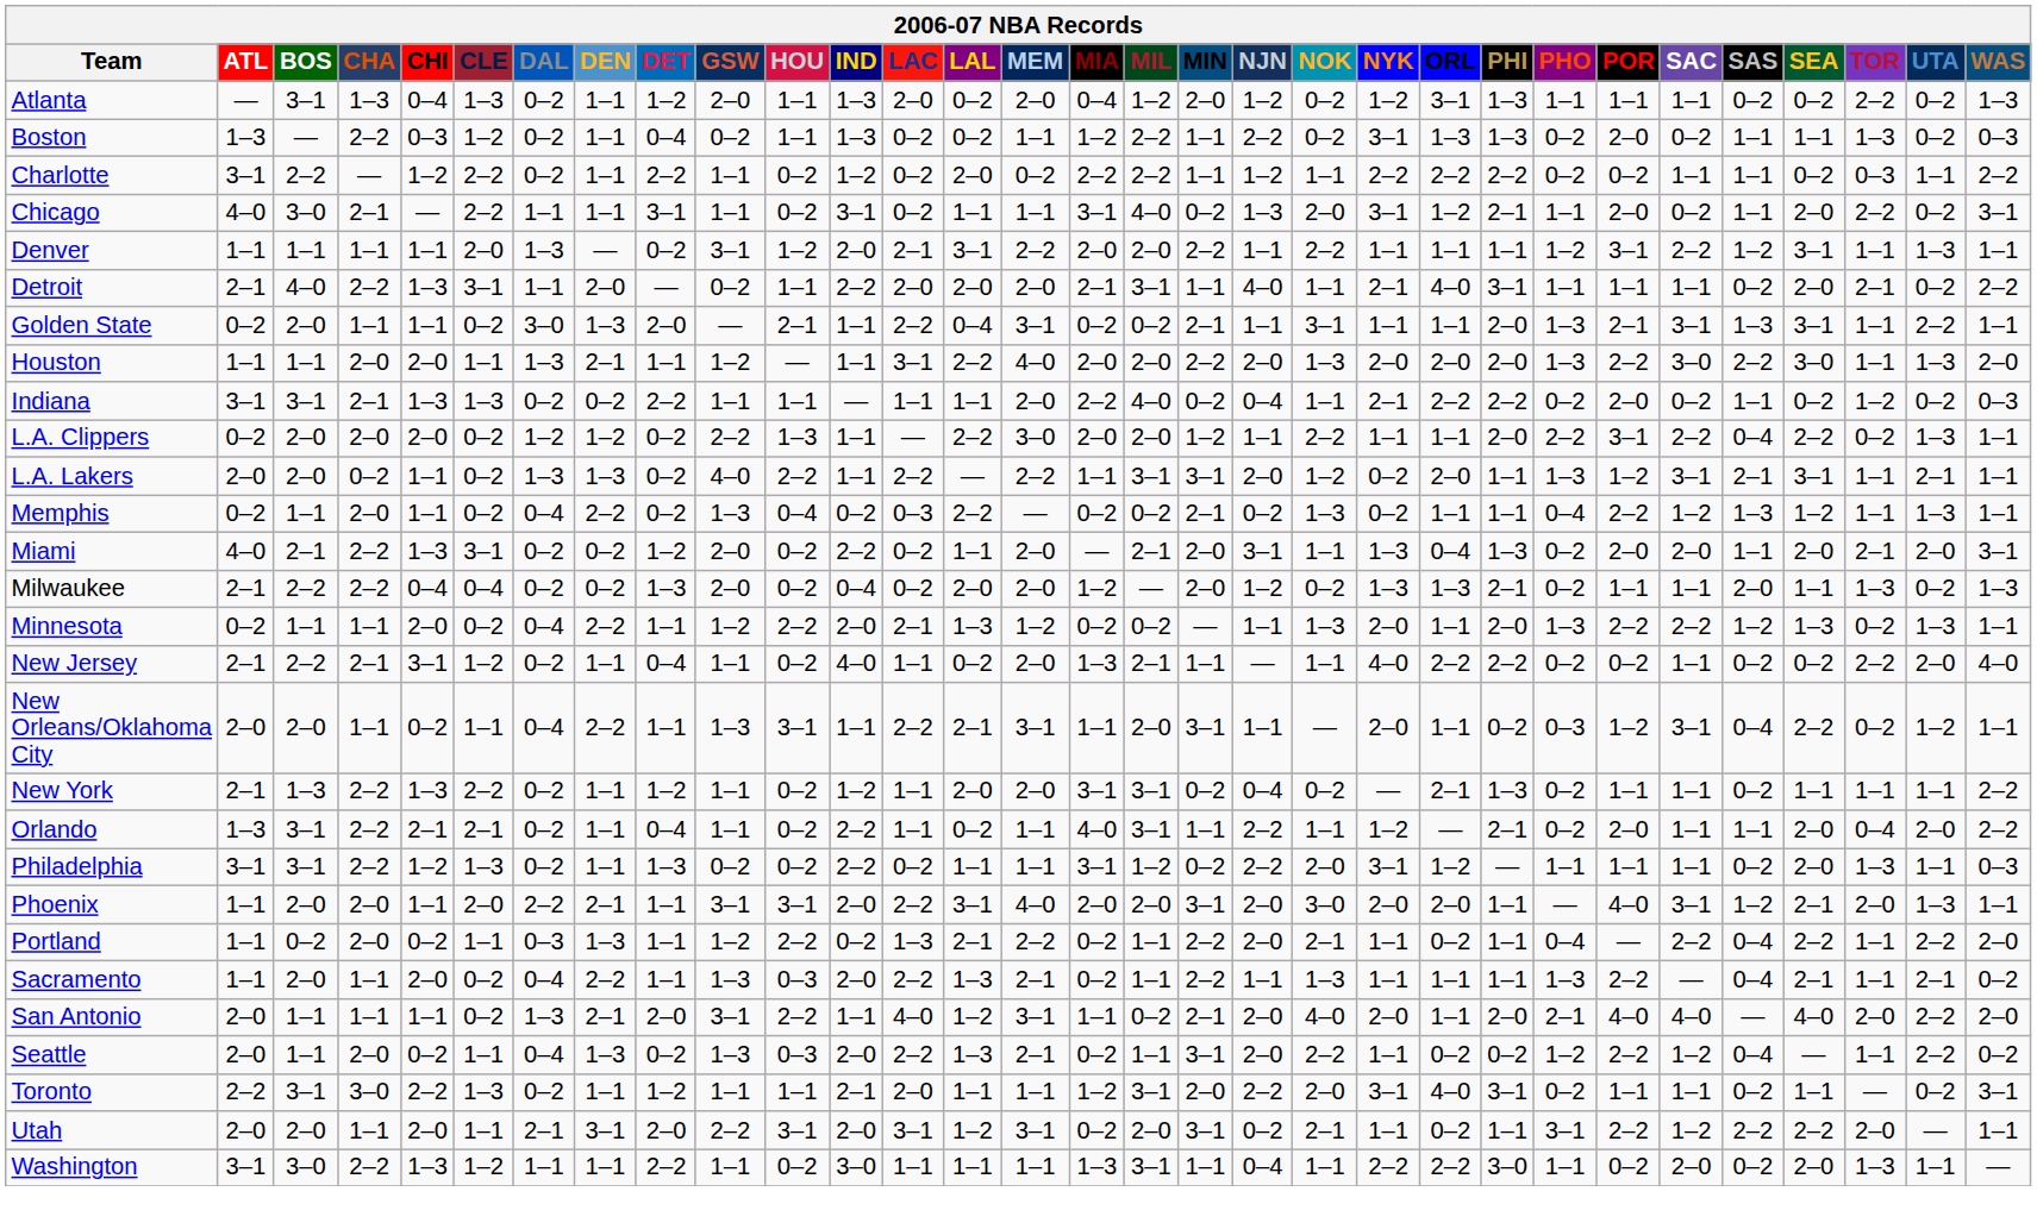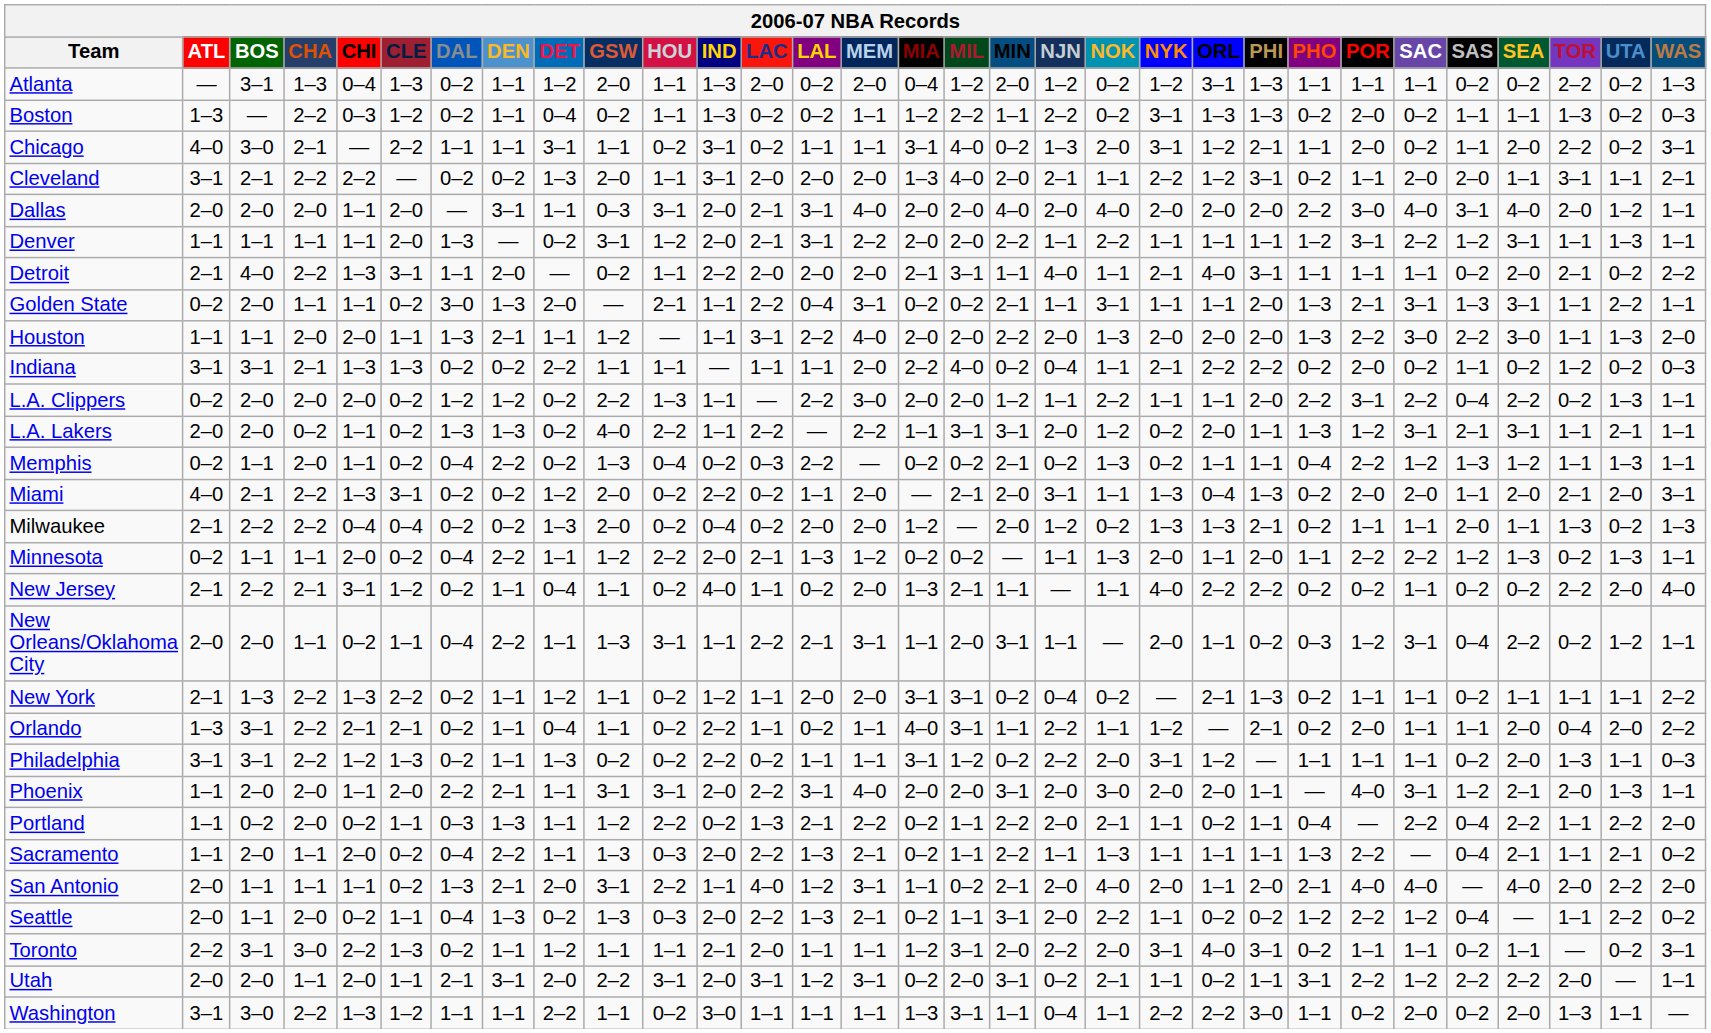- row: Charlotte | 3–1 | 2–2 | — | 1–2 | 2–2 | 0–2 | 1–1 | 2–2 | 1–1 | 0–2 | 1–2 | 0–2 | 2–0 | 0–2 | 2–2 | 2–2 | 1–1 | 1–2 | 1–1 | 2–2 | 2–2 | 2–2 | 0–2 | 0–2 | 1–1 | 1–1 | 0–2 | 0–3 | 1–1 | 2–2
+ row: Cleveland | 3–1 | 2–1 | 2–2 | 2–2 | — | 0–2 | 0–2 | 1–3 | 2–0 | 1–1 | 3–1 | 2–0 | 2–0 | 2–0 | 1–3 | 4–0 | 2–0 | 2–1 | 1–1 | 2–2 | 1–2 | 3–1 | 0–2 | 1–1 | 2–0 | 2–0 | 1–1 | 3–1 | 1–1 | 2–1
+ row: Dallas | 2–0 | 2–0 | 2–0 | 1–1 | 2–0 | — | 3–1 | 1–1 | 0–3 | 3–1 | 2–0 | 2–1 | 3–1 | 4–0 | 2–0 | 2–0 | 4–0 | 2–0 | 4–0 | 2–0 | 2–0 | 2–0 | 2–2 | 3–0 | 4–0 | 3–1 | 4–0 | 2–0 | 1–2 | 1–1
Minnesota | PHO: 1–3 -> 1–1
